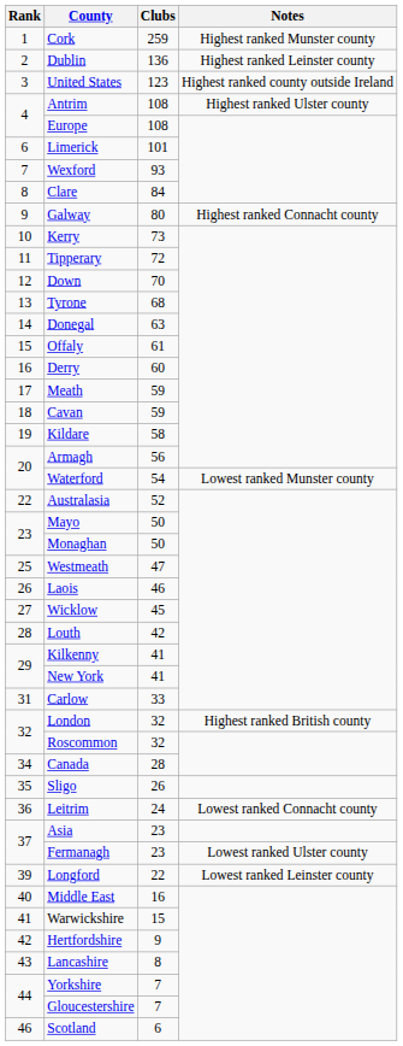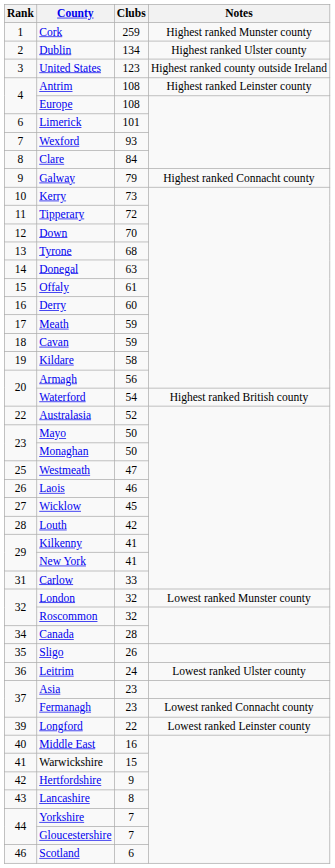Dublin | Clubs: 136 -> 134
Dublin | Notes: Highest ranked Leinster county -> Highest ranked Ulster county
Antrim | Notes: Highest ranked Ulster county -> Highest ranked Leinster county
Galway | Clubs: 80 -> 79
Waterford | Notes: Lowest ranked Munster county -> Highest ranked British county
London | Notes: Highest ranked British county -> Lowest ranked Munster county
Leitrim | Notes: Lowest ranked Connacht county -> Lowest ranked Ulster county
Fermanagh | Notes: Lowest ranked Ulster county -> Lowest ranked Connacht county
